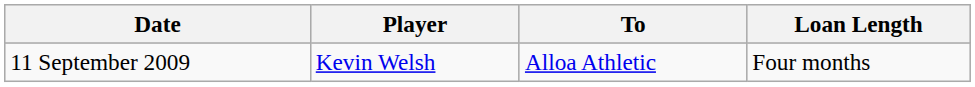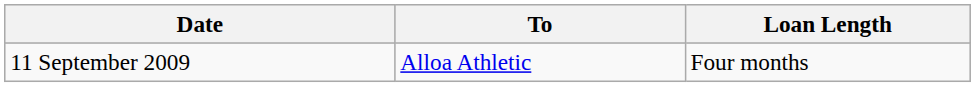- column: Player | Kevin Welsh
